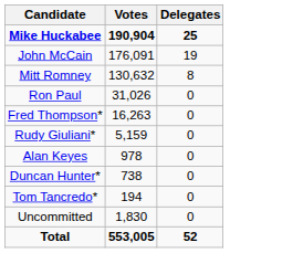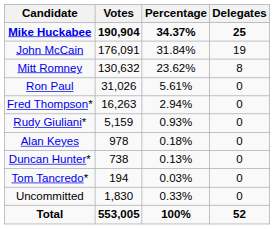+ column: Percentage | 34.37% | 31.84% | 23.62% | 5.61% | 2.94% | 0.93% | 0.18% | 0.13% | 0.03% | 0.33% | 100%
